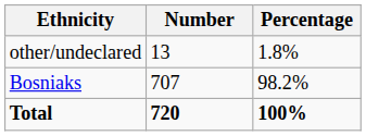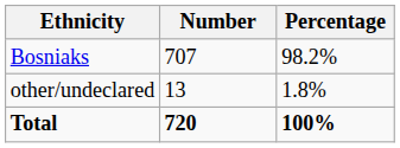rows swapped: Bosniaks <-> other/undeclared
